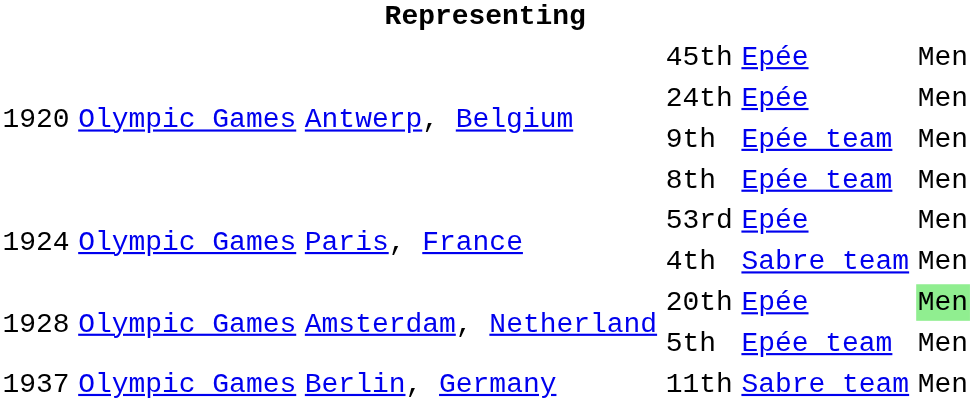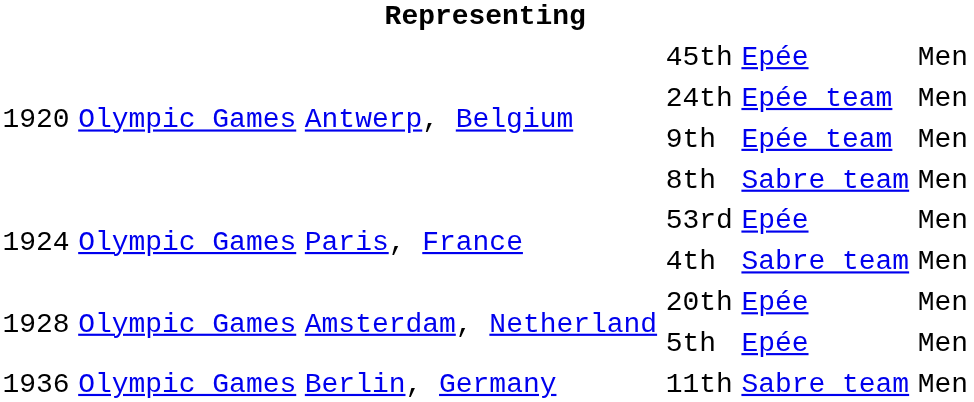24th | column 5: Epée -> Epée team
8th | column 5: Epée team -> Sabre team
20th | column 6: lightgreen background -> no background
5th | column 5: Epée team -> Epée
11th | column 1: 1937 -> 1936
